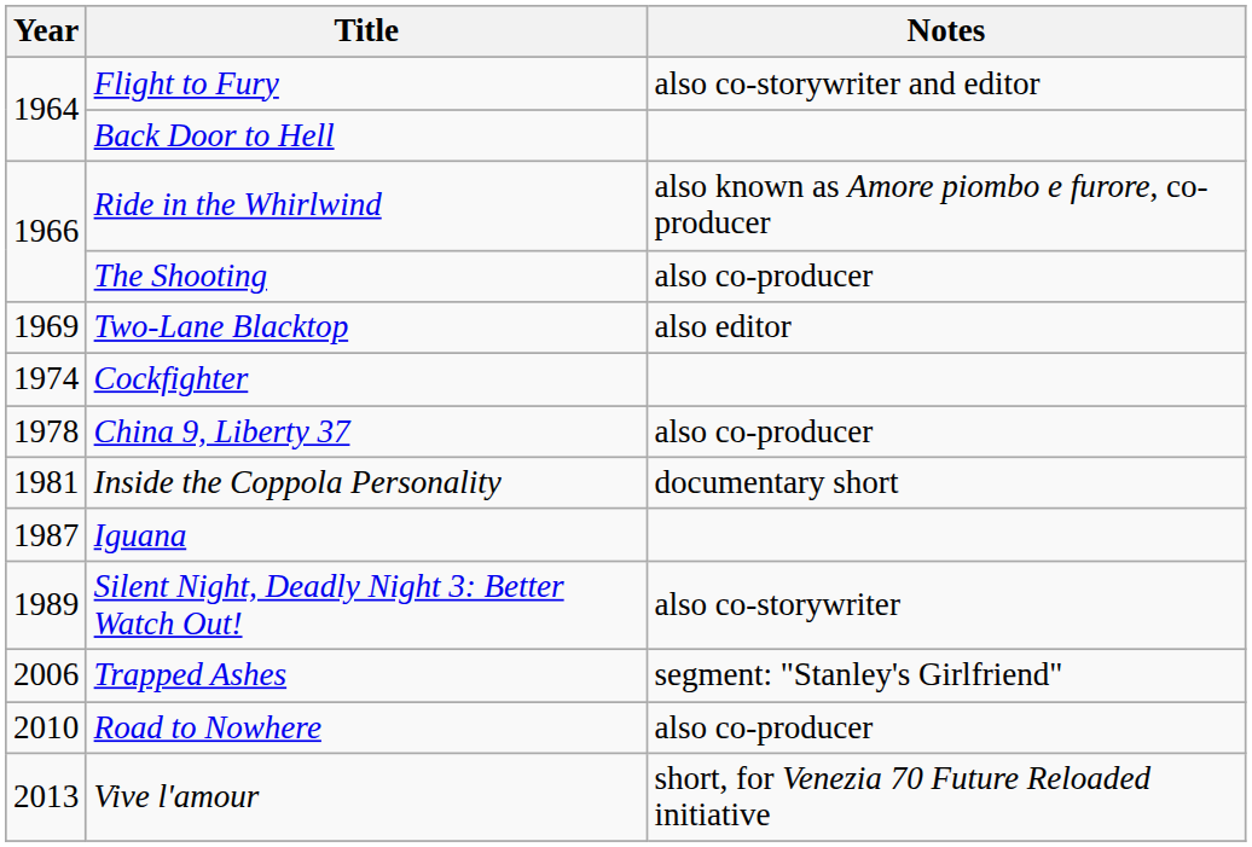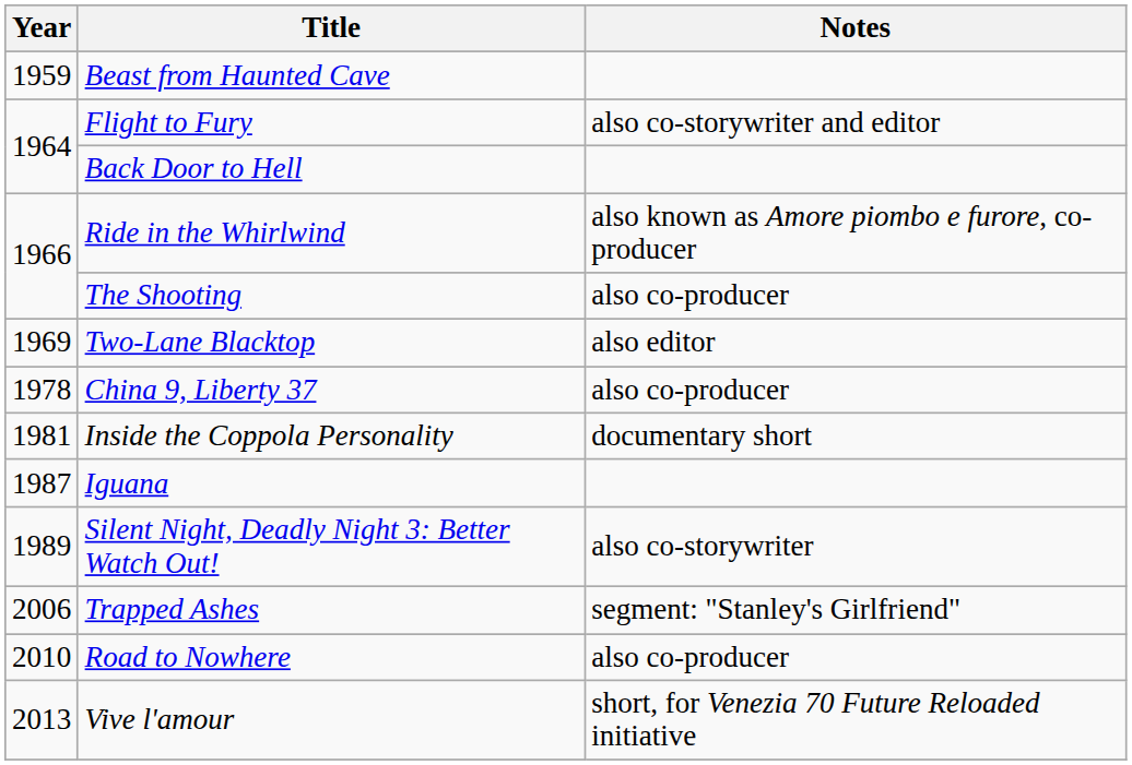+ row: 1959 | Beast from Haunted Cave
- row: 1974 | Cockfighter
